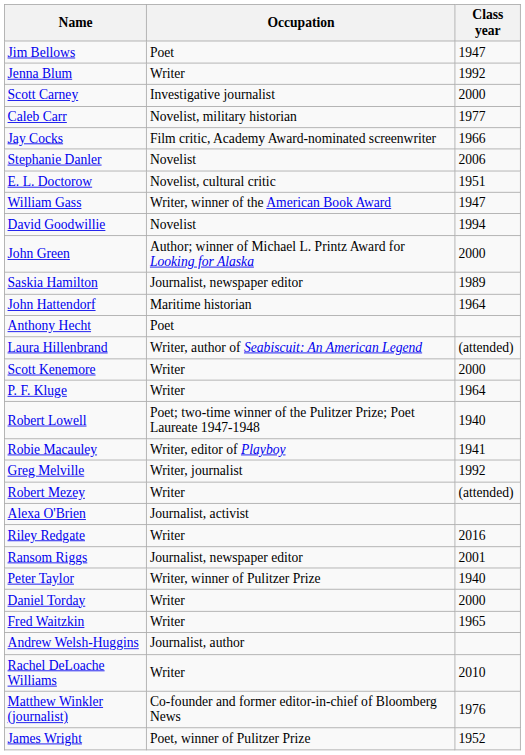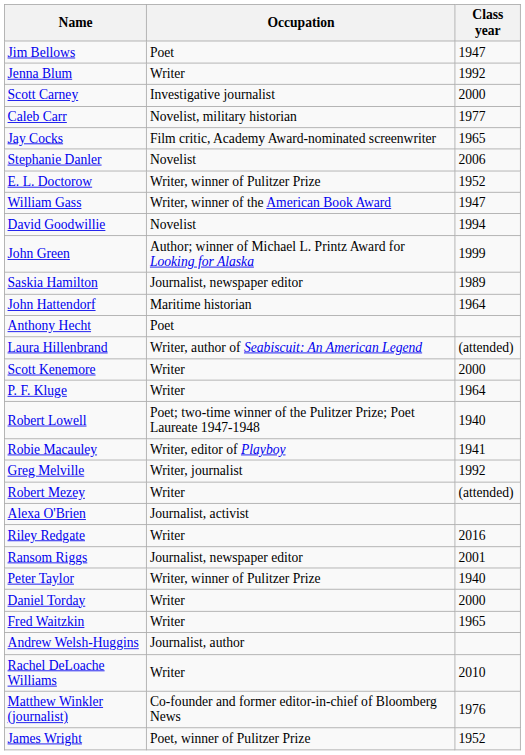Jay Cocks | Class year: 1966 -> 1965
E. L. Doctorow | Occupation: Novelist, cultural critic -> Writer, winner of Pulitzer Prize
E. L. Doctorow | Class year: 1951 -> 1952
John Green | Class year: 2000 -> 1999
